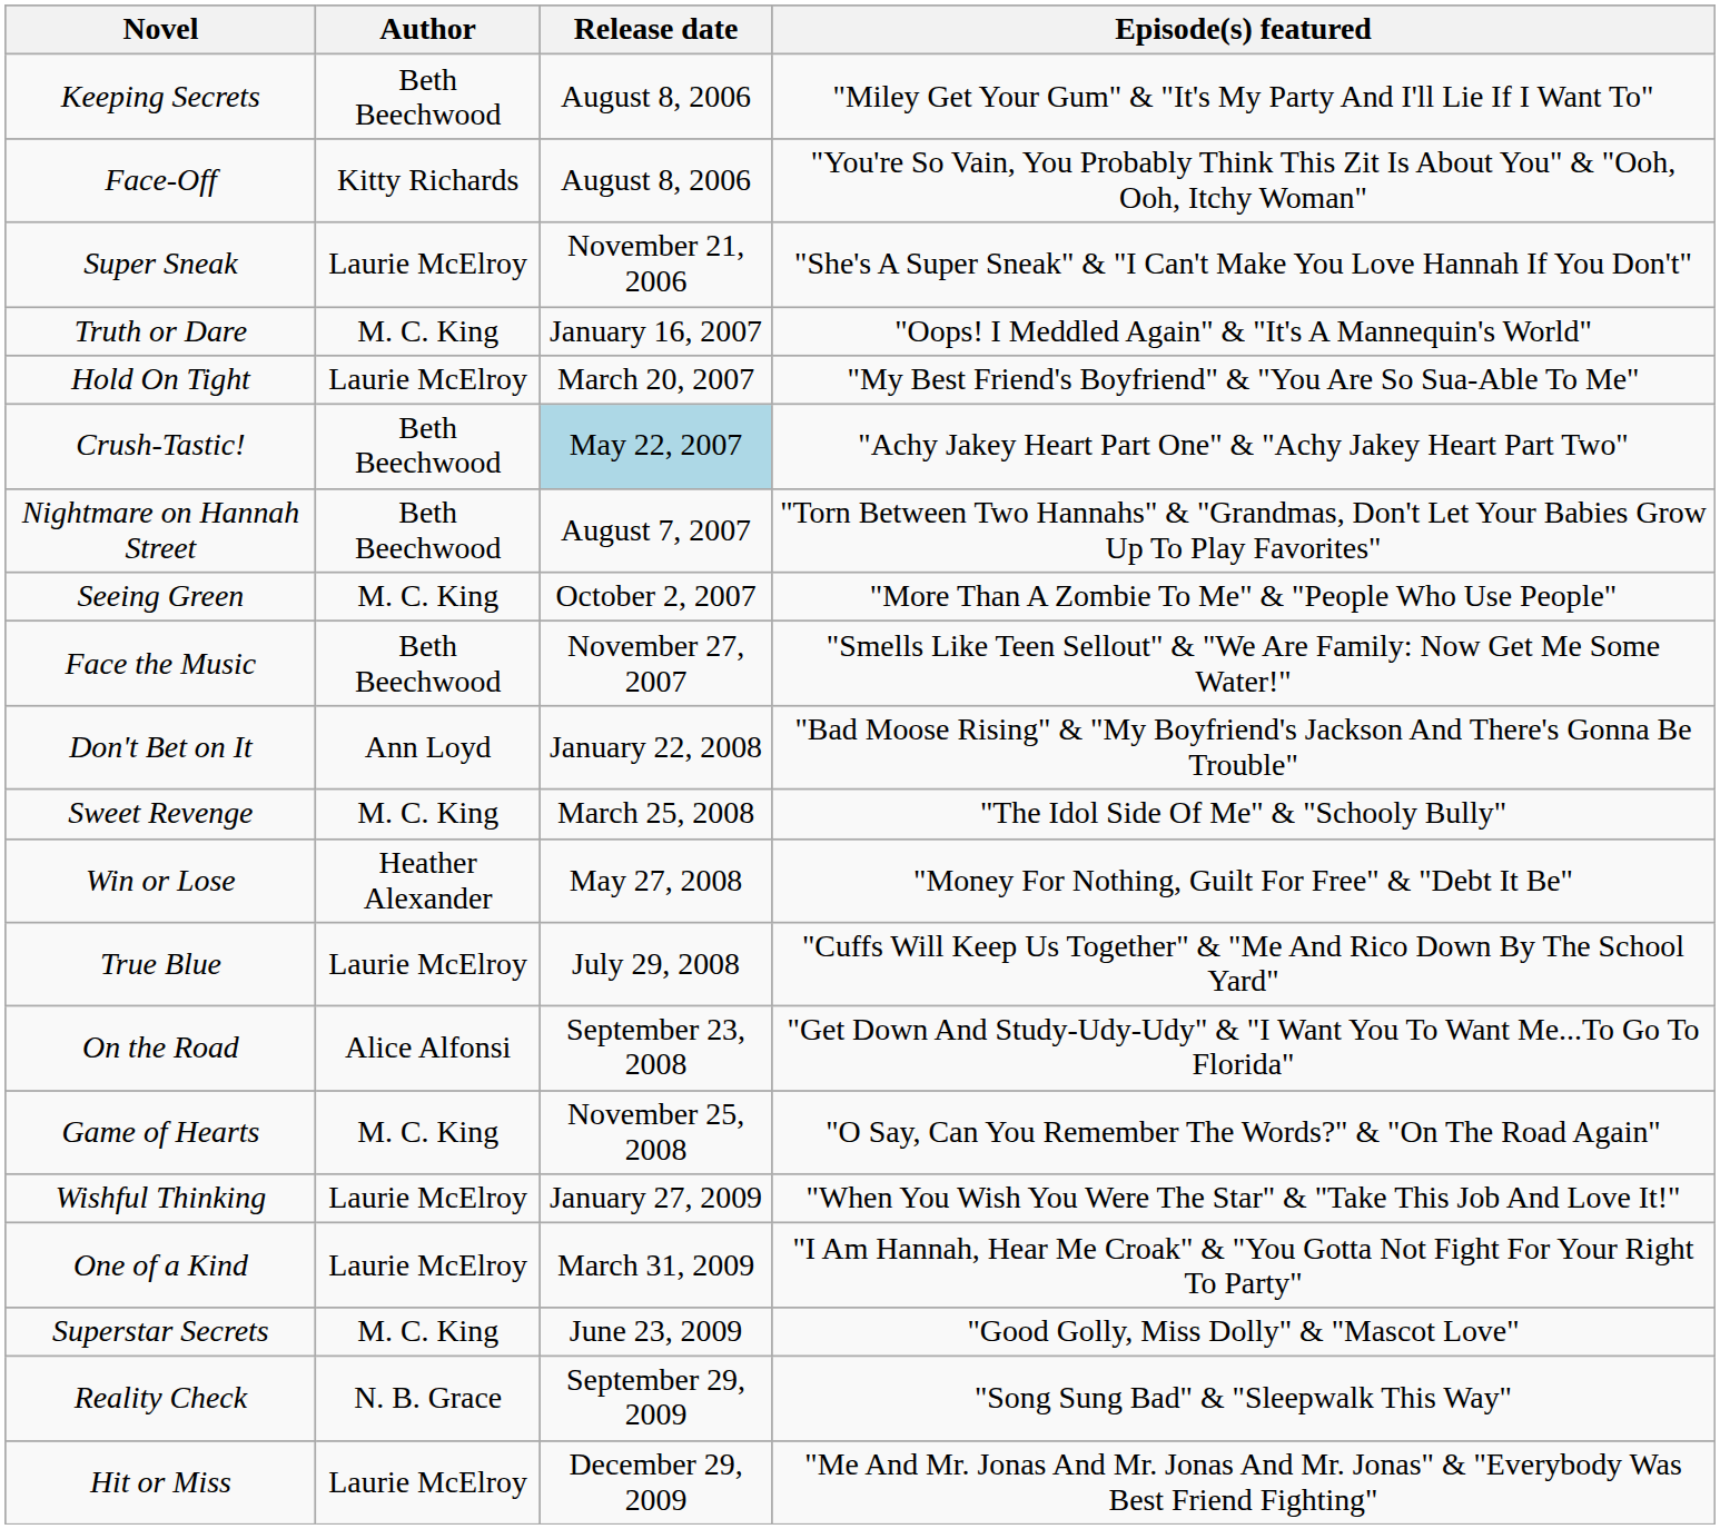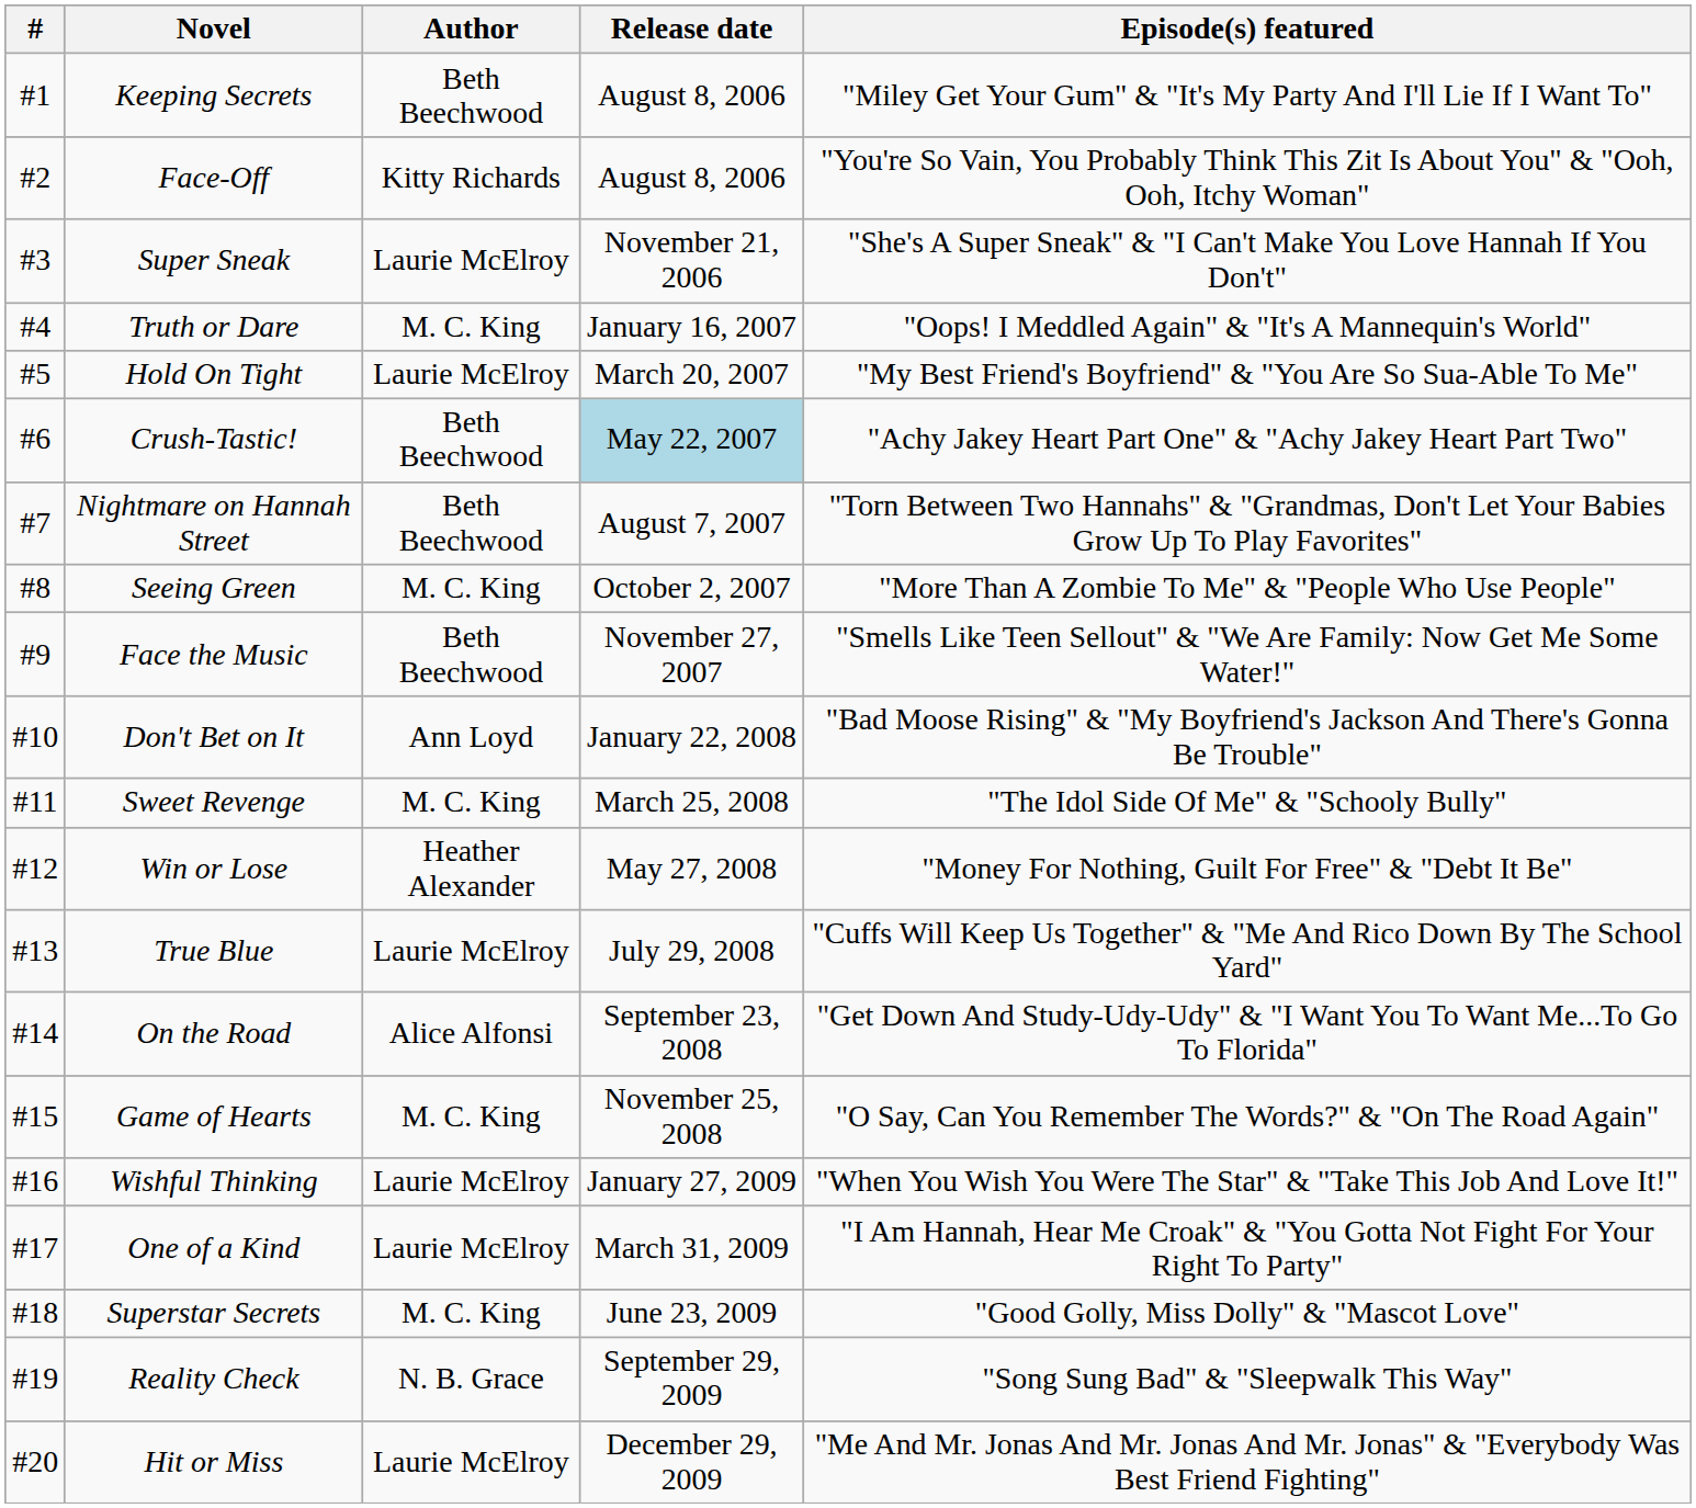+ column: # | #1 | #2 | #3 | #4 | #5 | #6 | #7 | #8 | #9 | #10 | #11 | #12 | #13 | #14 | #15 | #16 | #17 | #18 | #19 | #20
